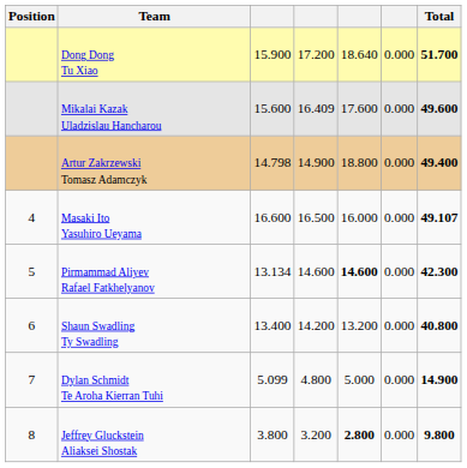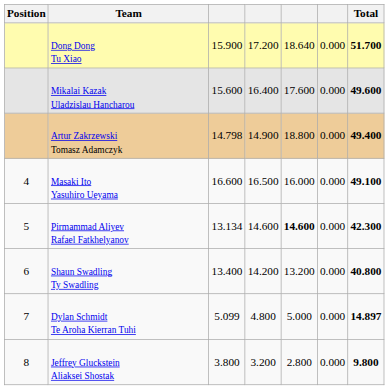Mikalai Kazak Uladzislau Hancharou | column 4: 16.409 -> 16.400
Masaki Ito Yasuhiro Ueyama | Total: 49.107 -> 49.100
Dylan Schmidt Te Aroha Kierran Tuhi | Total: 14.900 -> 14.897
Jeffrey Gluckstein Aliaksei Shostak | column 5: bold -> normal
